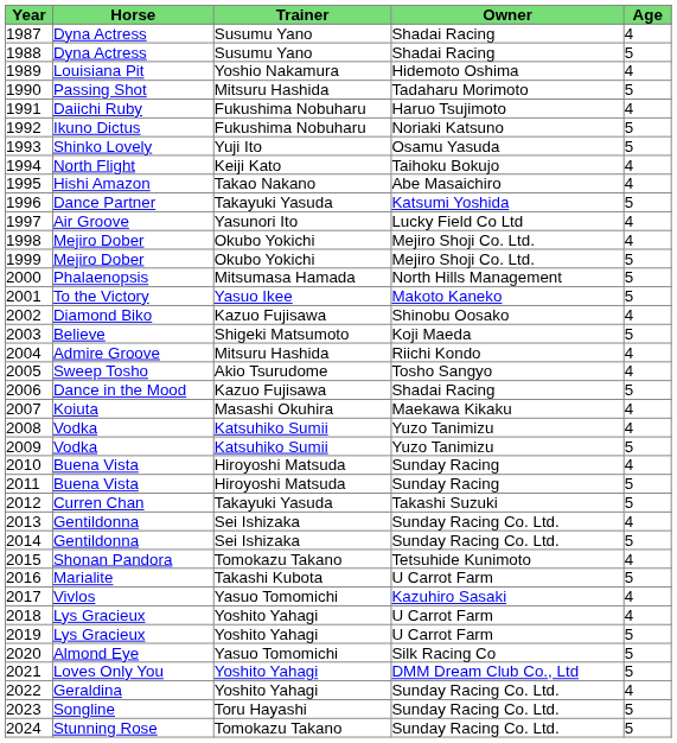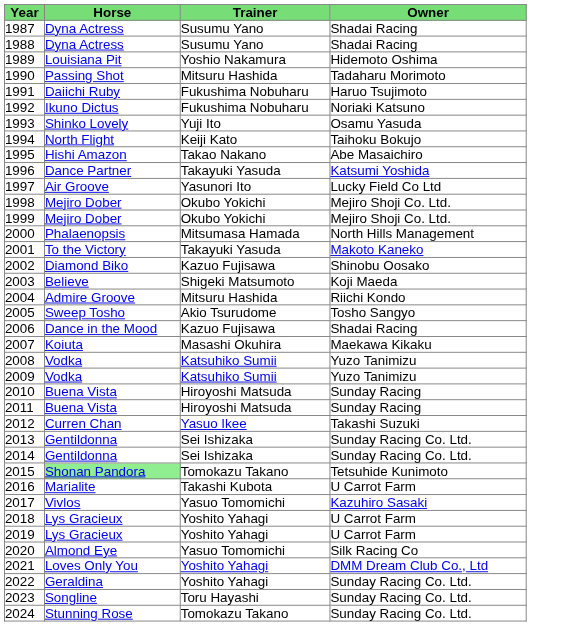- column: Age | 4 | 5 | 4 | 5 | 4 | 5 | 5 | 4 | 4 | 5 | 4 | 4 | 5 | 5 | 5 | 4 | 5 | 4 | 4 | 5 | 4 | 4 | 5 | 4 | 5 | 5 | 4 | 5 | 4 | 5 | 4 | 4 | 5 | 5 | 5 | 4 | 5 | 5
2001 | Trainer: Yasuo Ikee -> Takayuki Yasuda
2012 | Trainer: Takayuki Yasuda -> Yasuo Ikee
2015 | Horse: no background -> lightgreen background
